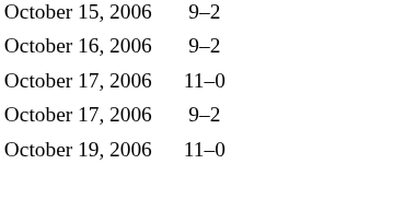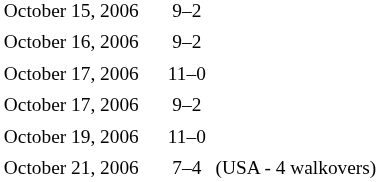+ row: October 21, 2006 | 7–4 | (USA - 4 walkovers)
